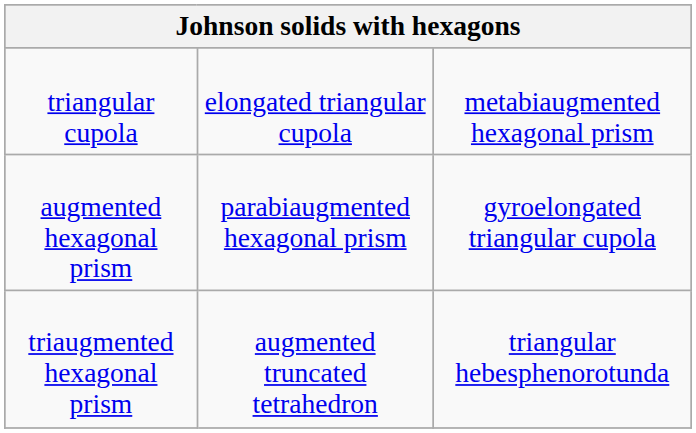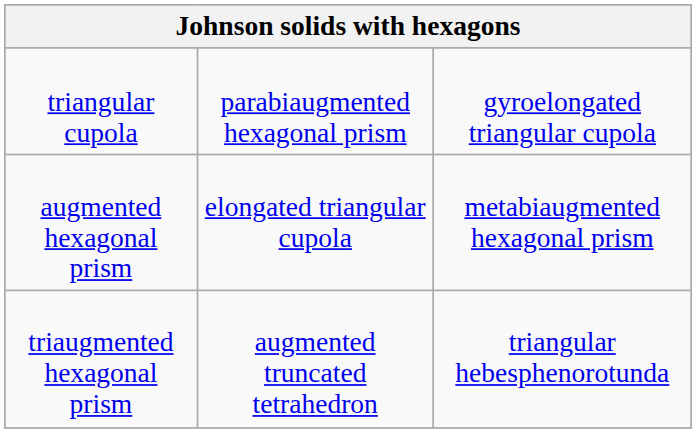triangular cupola | column 2: elongated triangular cupola -> parabiaugmented hexagonal prism
triangular cupola | column 3: metabiaugmented hexagonal prism -> gyroelongated triangular cupola
augmented hexagonal prism | column 2: parabiaugmented hexagonal prism -> elongated triangular cupola
augmented hexagonal prism | column 3: gyroelongated triangular cupola -> metabiaugmented hexagonal prism
